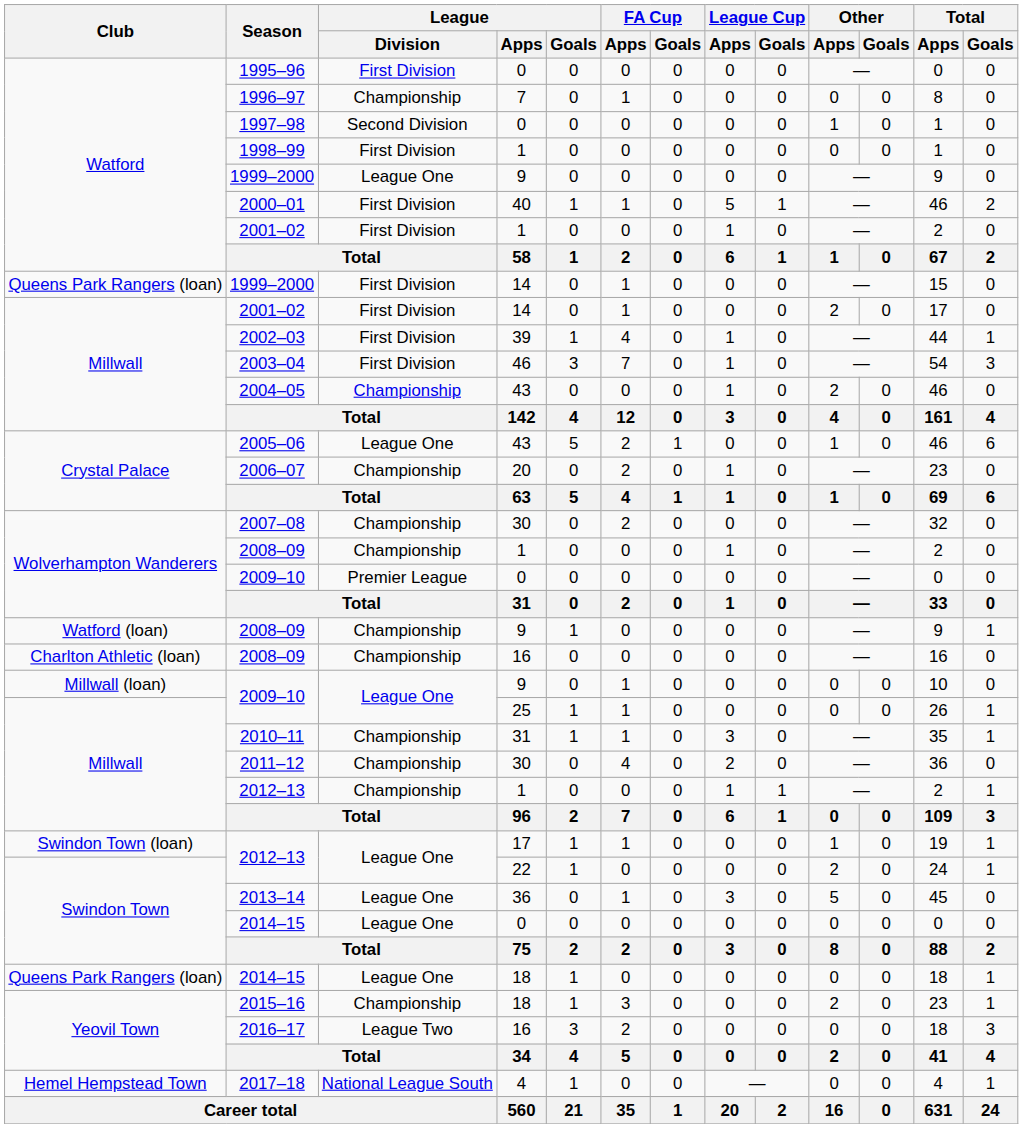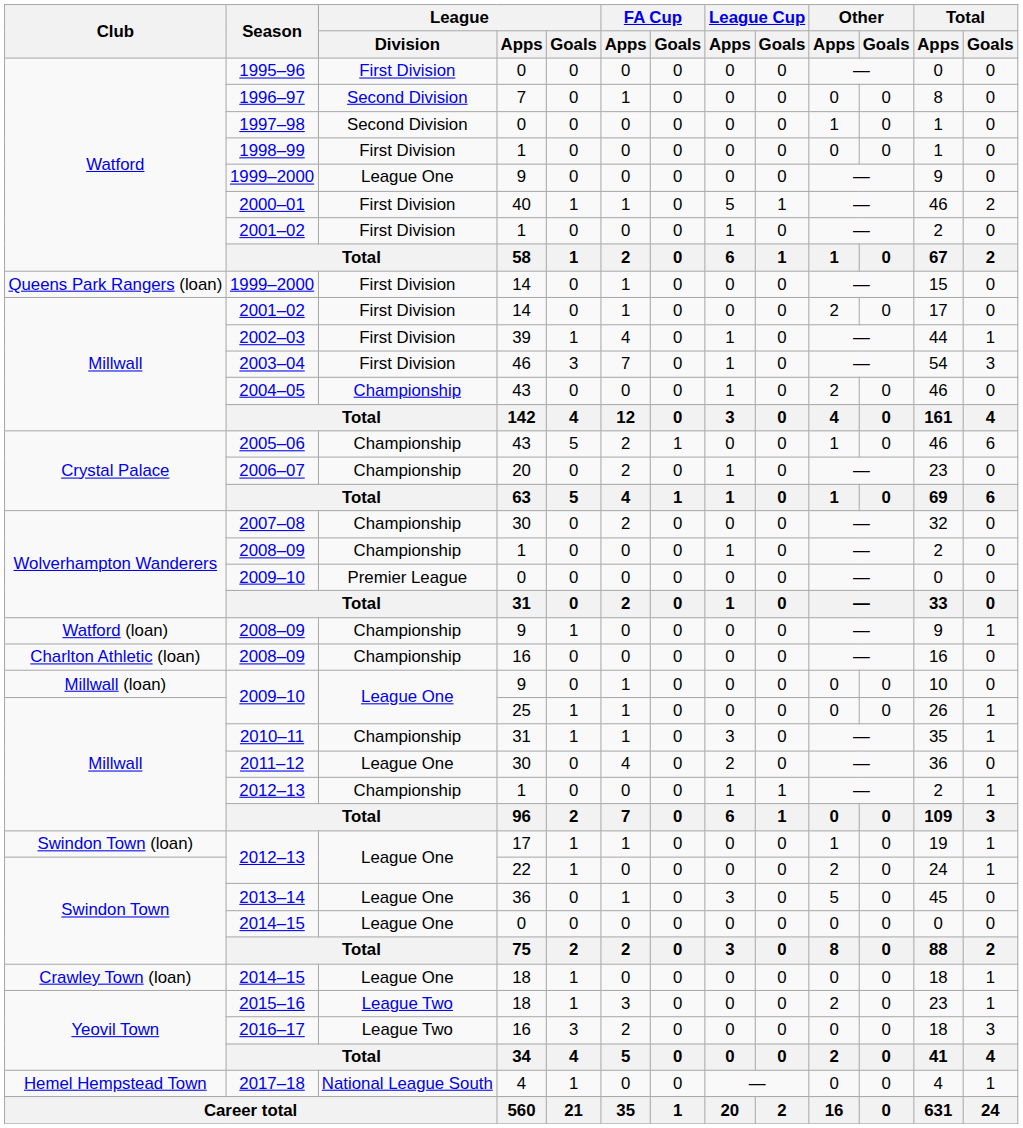1996–97 | League / Division: Championship -> Second Division
2005–06 | League / Division: League One -> Championship
2011–12 | League / Division: Championship -> League One
2014–15 / 18 | Club: Queens Park Rangers (loan) -> Crawley Town (loan)
2015–16 | League / Division: Championship -> League Two
